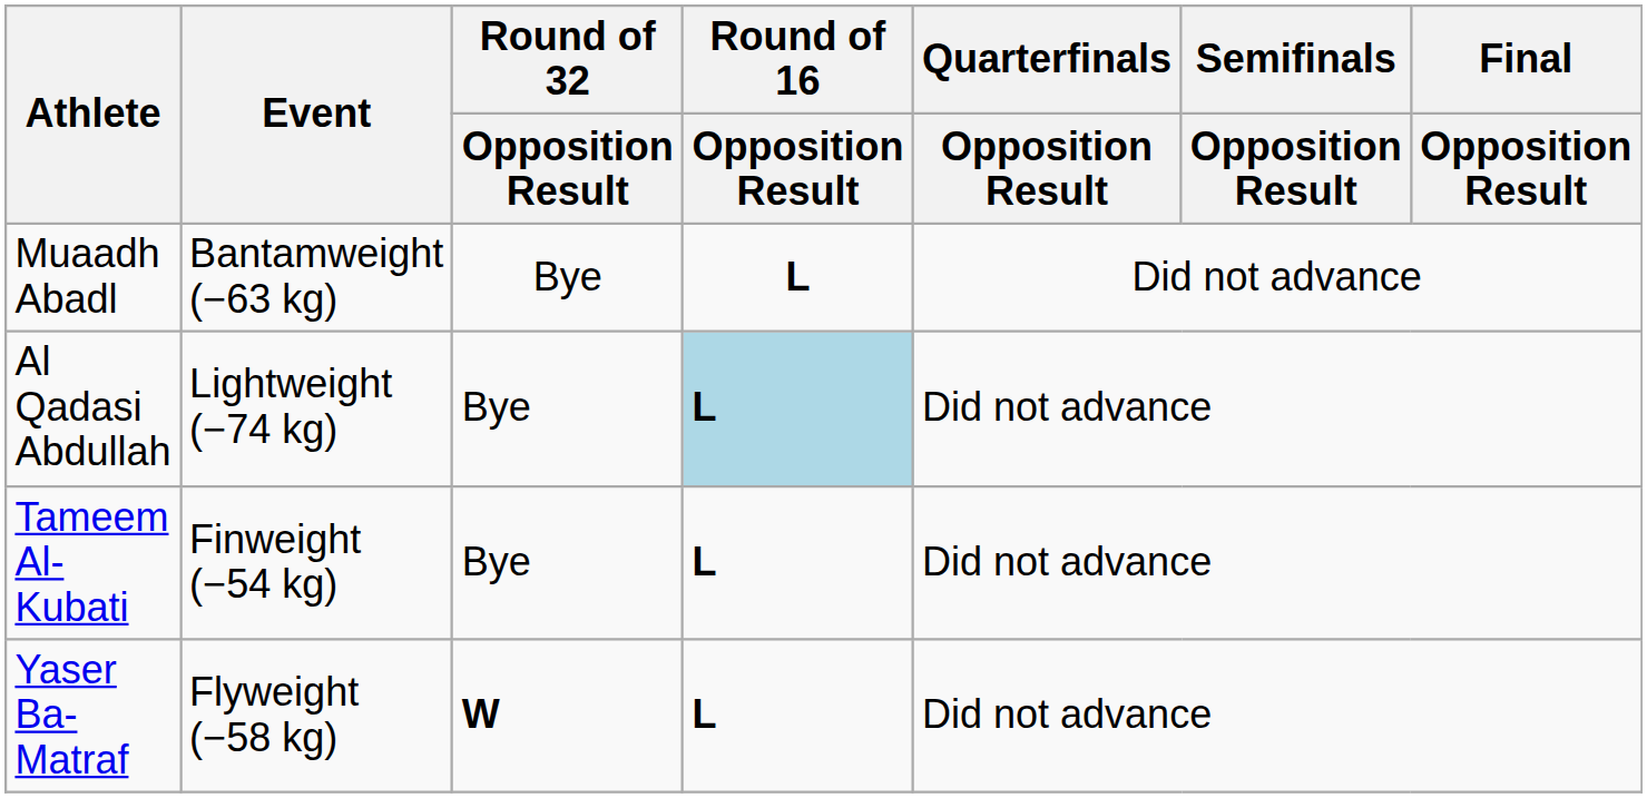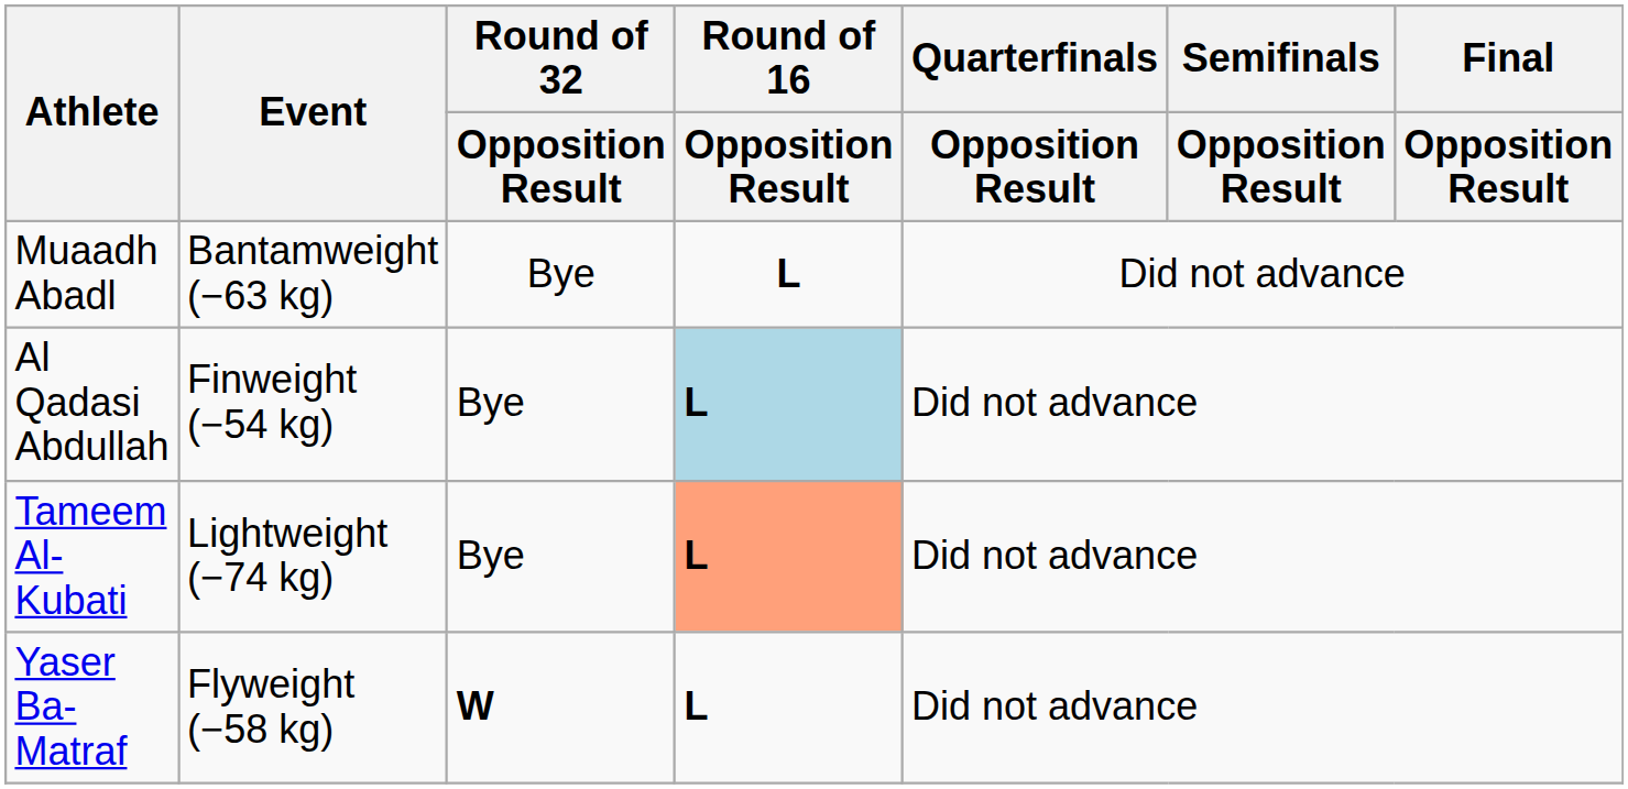Al Qadasi Abdullah | Event: Lightweight (−74 kg) -> Finweight (−54 kg)
Tameem Al-Kubati | Event: Finweight (−54 kg) -> Lightweight (−74 kg)
Tameem Al-Kubati | Round of 16 / Opposition Result: no background -> lightsalmon background
